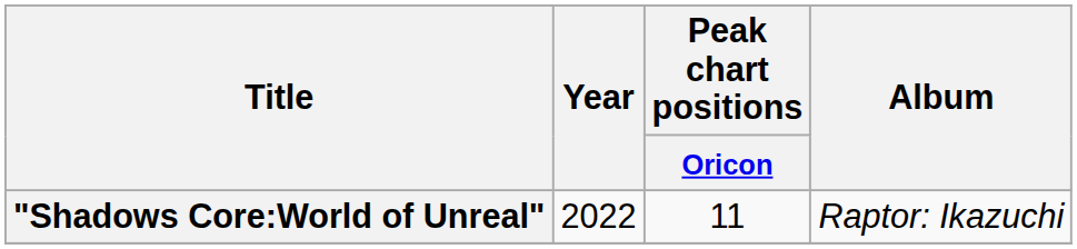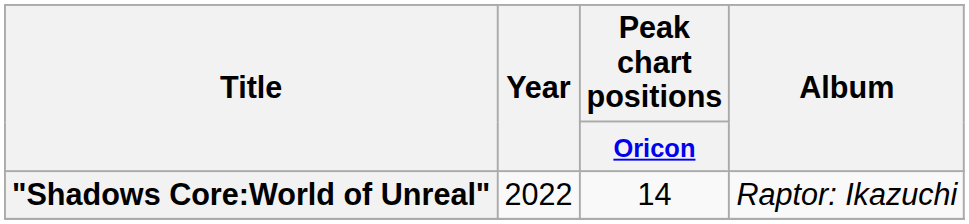"Shadows Core:World of Unreal" | Peak chart positions / Oricon: 11 -> 14
